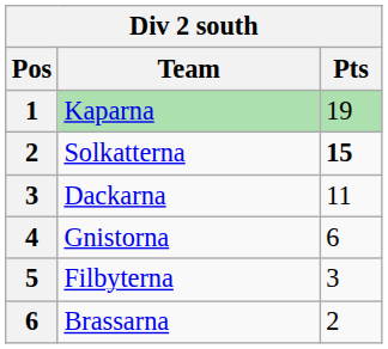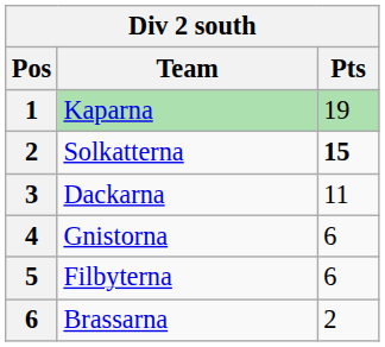Filbyterna | Pts: 3 -> 6
